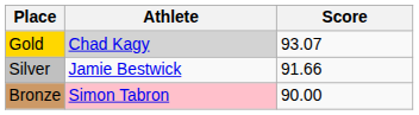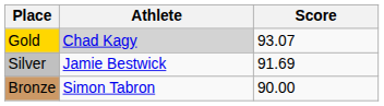Silver | Score: 91.66 -> 91.69
Bronze | Athlete: pink background -> no background
